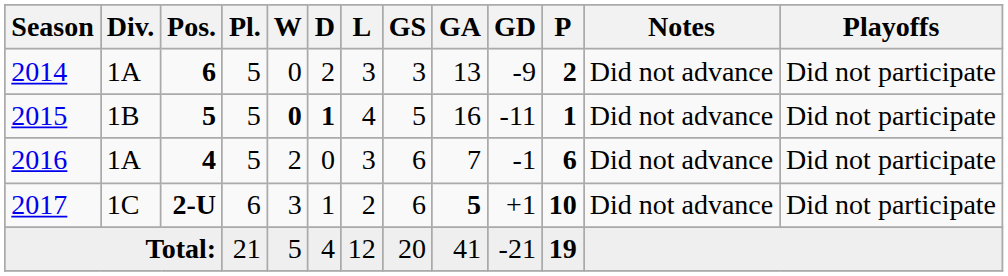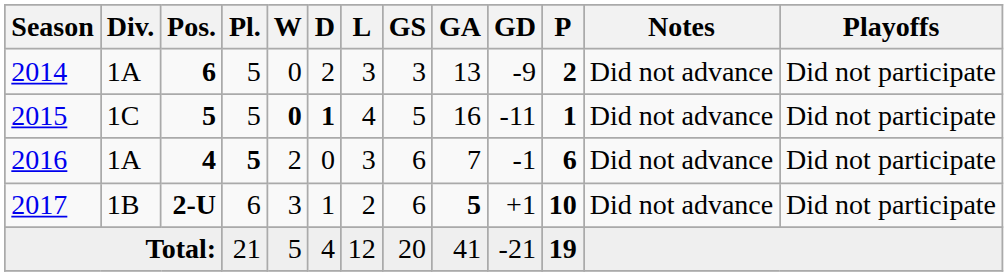2015 | Div.: 1B -> 1C
2016 | Pl.: normal -> bold
2017 | Div.: 1C -> 1B
